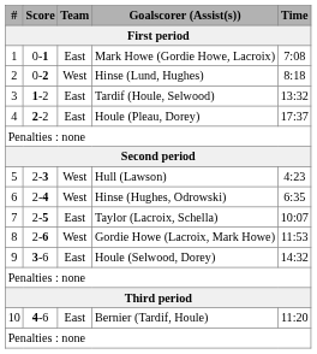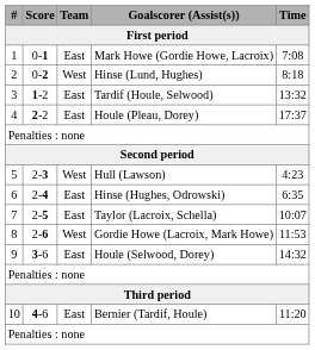6 | Team / First period: West -> East
